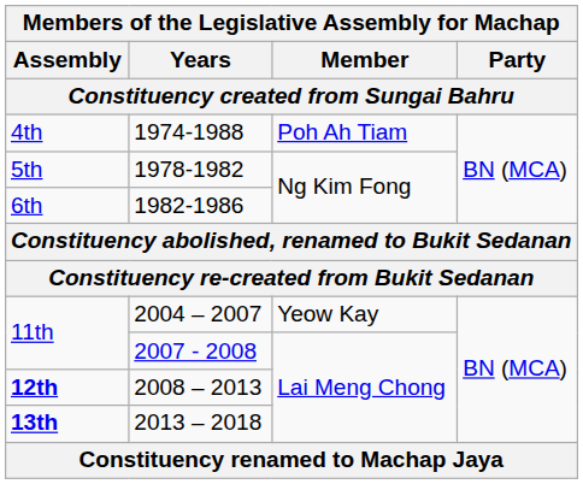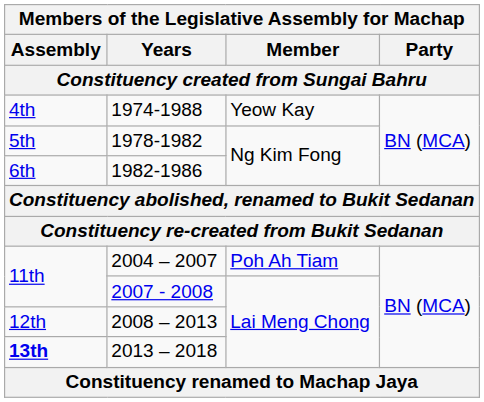1974-1988 | Member: Poh Ah Tiam -> Yeow Kay
2004 – 2007 | Member: Yeow Kay -> Poh Ah Tiam
2008 – 2013 | Assembly: bold -> normal
